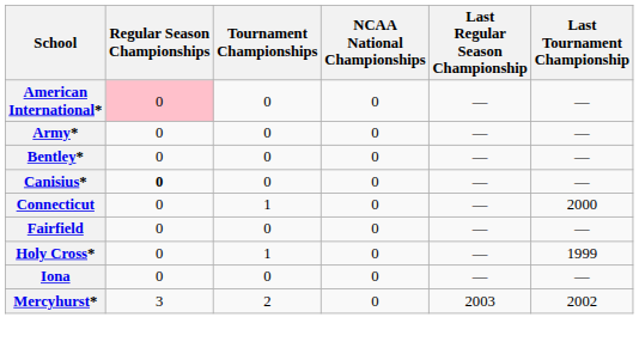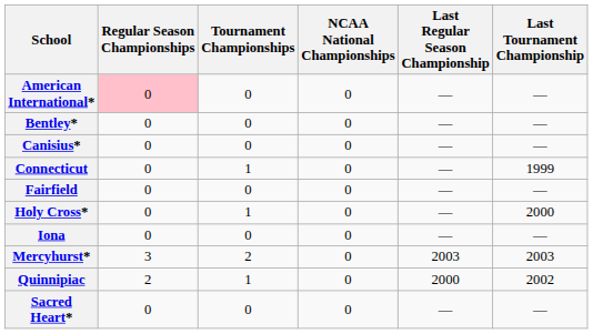- row: Army* | 0 | 0 | 0 | — | —
Canisius* | Regular Season Championships: bold -> normal
Connecticut | Last Tournament Championship: 2000 -> 1999
Holy Cross* | Last Tournament Championship: 1999 -> 2000
Mercyhurst* | Last Tournament Championship: 2002 -> 2003
+ row: Quinnipiac | 2 | 1 | 0 | 2000 | 2002
+ row: Sacred Heart* | 0 | 0 | 0 | — | —
